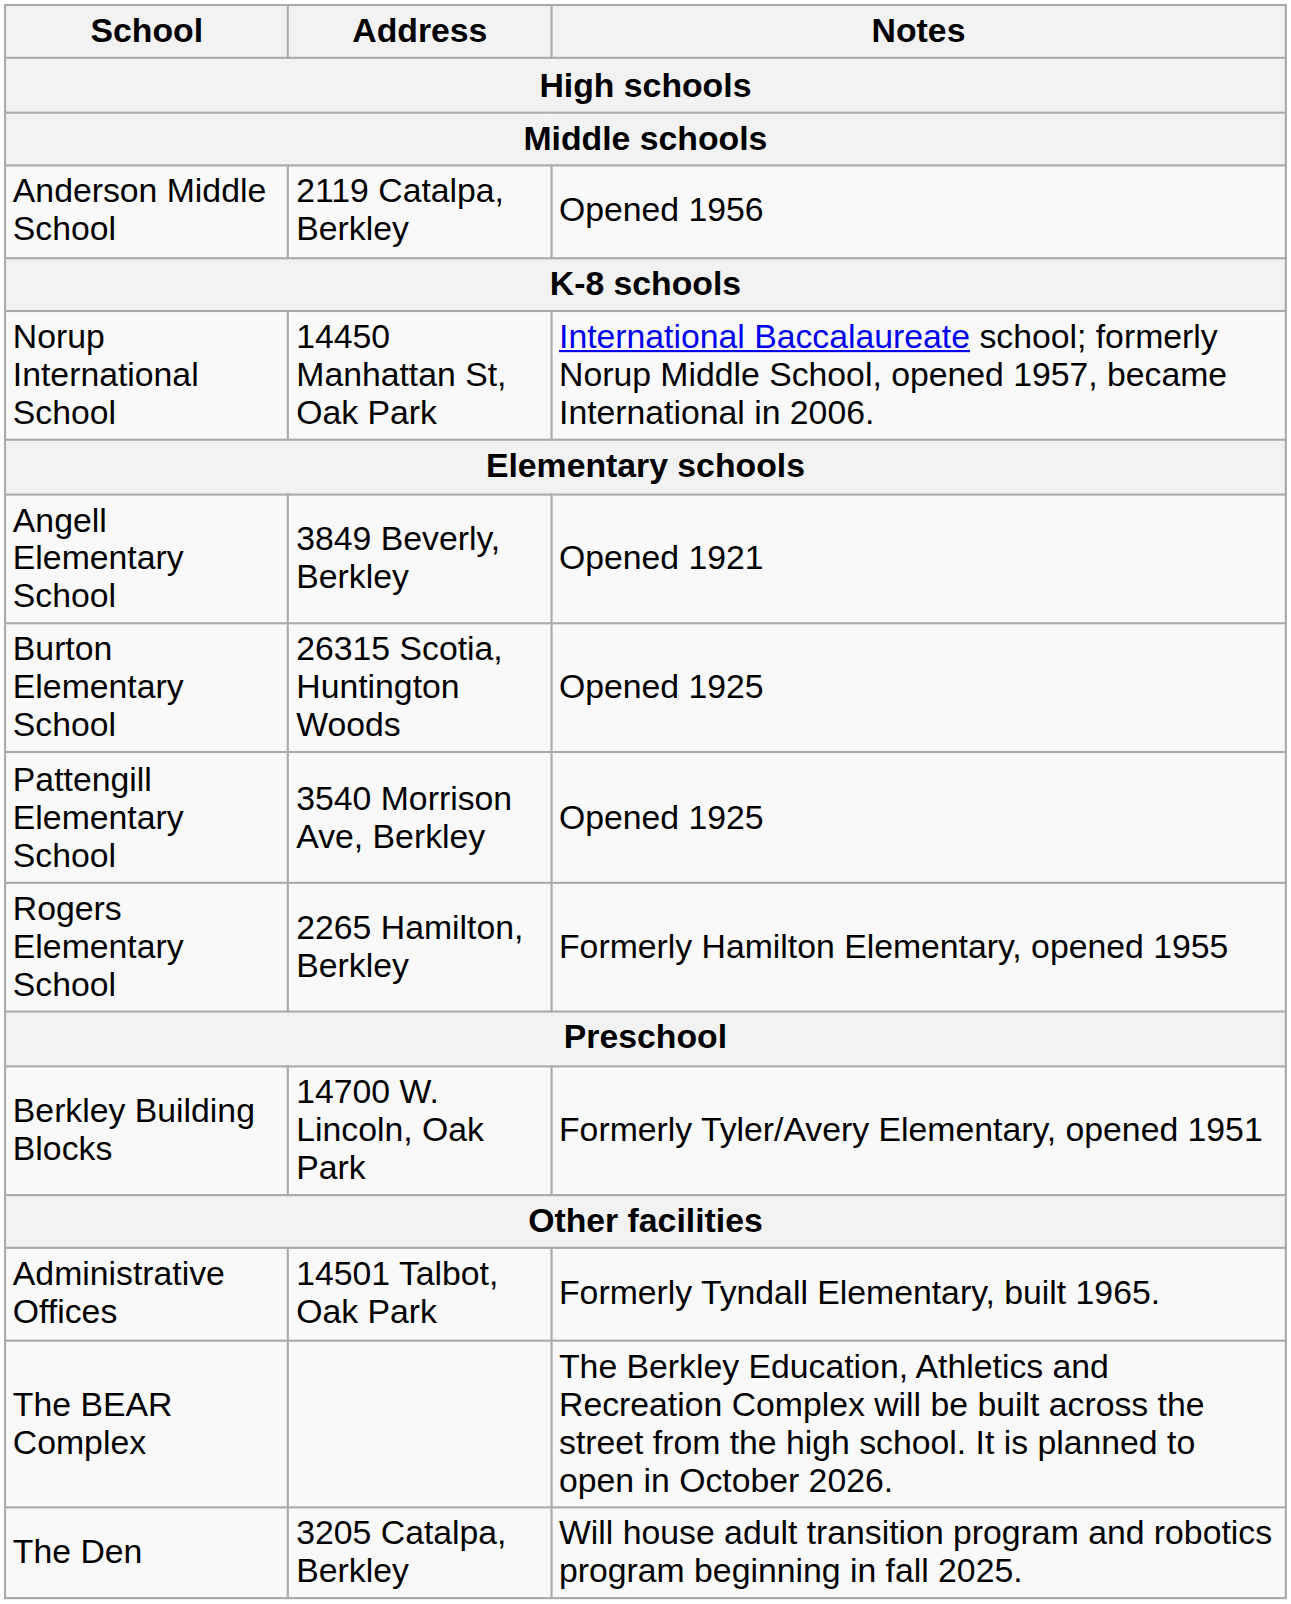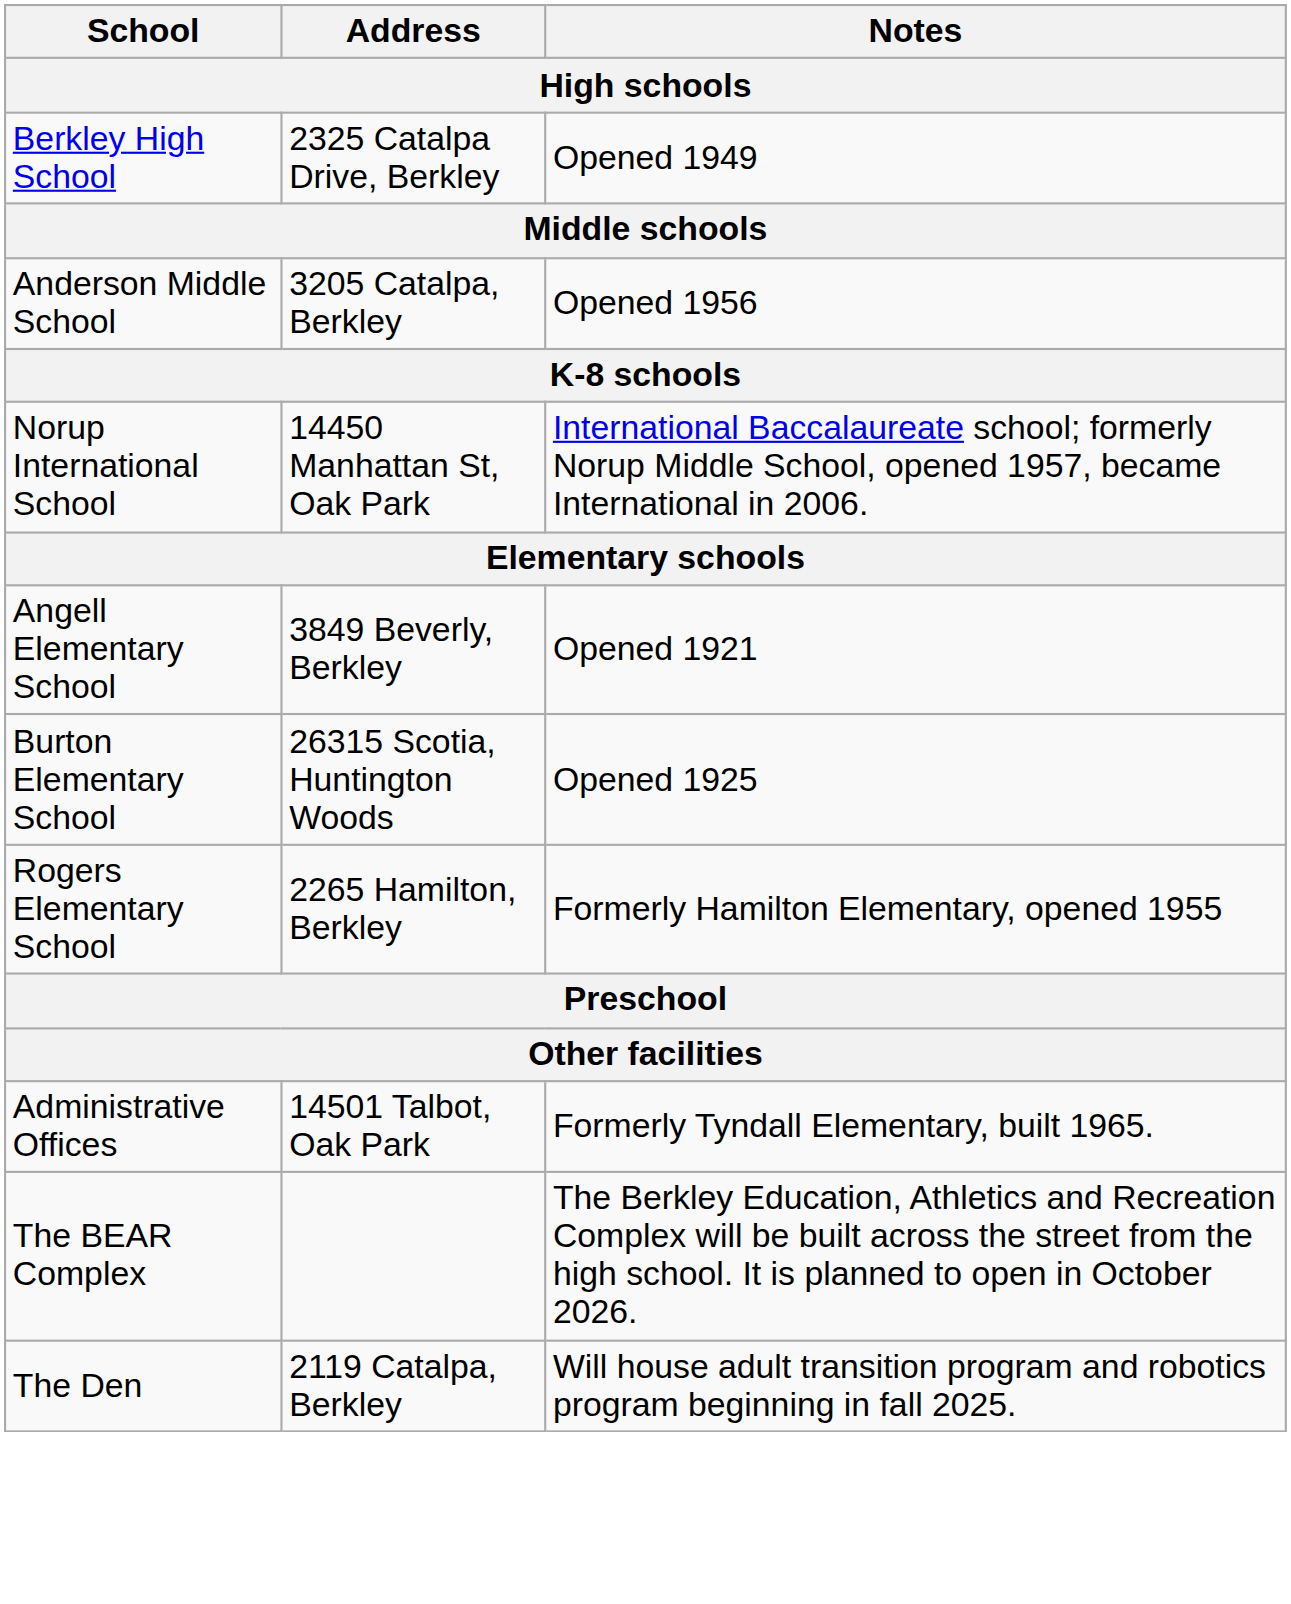+ row: Berkley High School | 2325 Catalpa Drive, Berkley | Opened 1949
Anderson Middle School | Address: 2119 Catalpa, Berkley -> 3205 Catalpa, Berkley
- row: Pattengill Elementary School | 3540 Morrison Ave, Berkley | Opened 1925
- row: Berkley Building Blocks | 14700 W. Lincoln, Oak Park | Formerly Tyler/Avery Elementary, opened 1951
The Den | Address: 3205 Catalpa, Berkley -> 2119 Catalpa, Berkley
